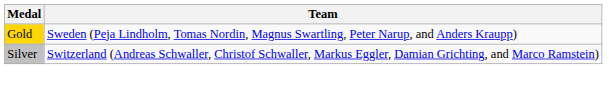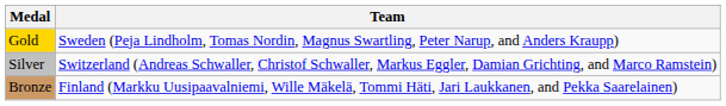+ row: Bronze | Finland (Markku Uusipaavalniemi, Wille Mäkelä, Tommi Häti, Jari Laukkanen, and Pekka Saarelainen)
